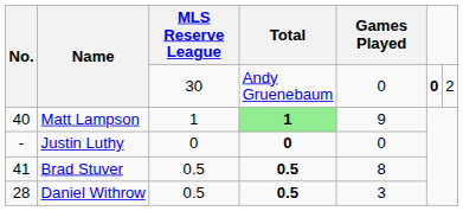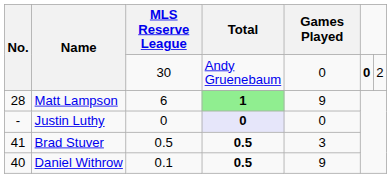Matt Lampson | No.: 40 -> 28
Matt Lampson | MLS Reserve League: 1 -> 6
Justin Luthy | Total: no background -> lavender background
Brad Stuver | Games Played: 8 -> 3
Daniel Withrow | No.: 28 -> 40
Daniel Withrow | MLS Reserve League: 0.5 -> 0.1
Daniel Withrow | Games Played: 3 -> 9
